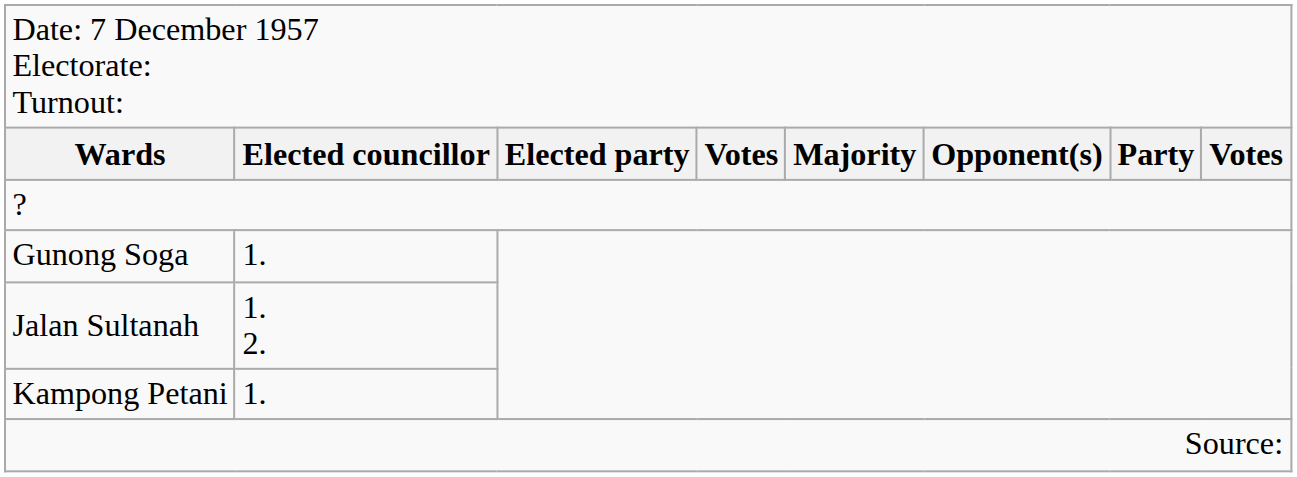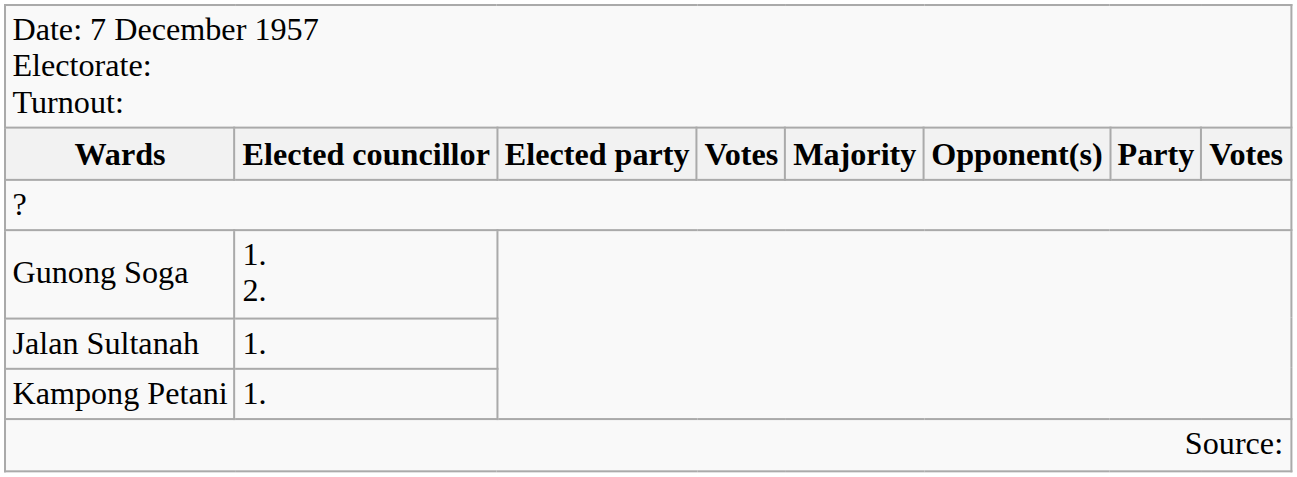Gunong Soga | column 2: 1. -> 1. 2.
Jalan Sultanah | column 2: 1. 2. -> 1.
